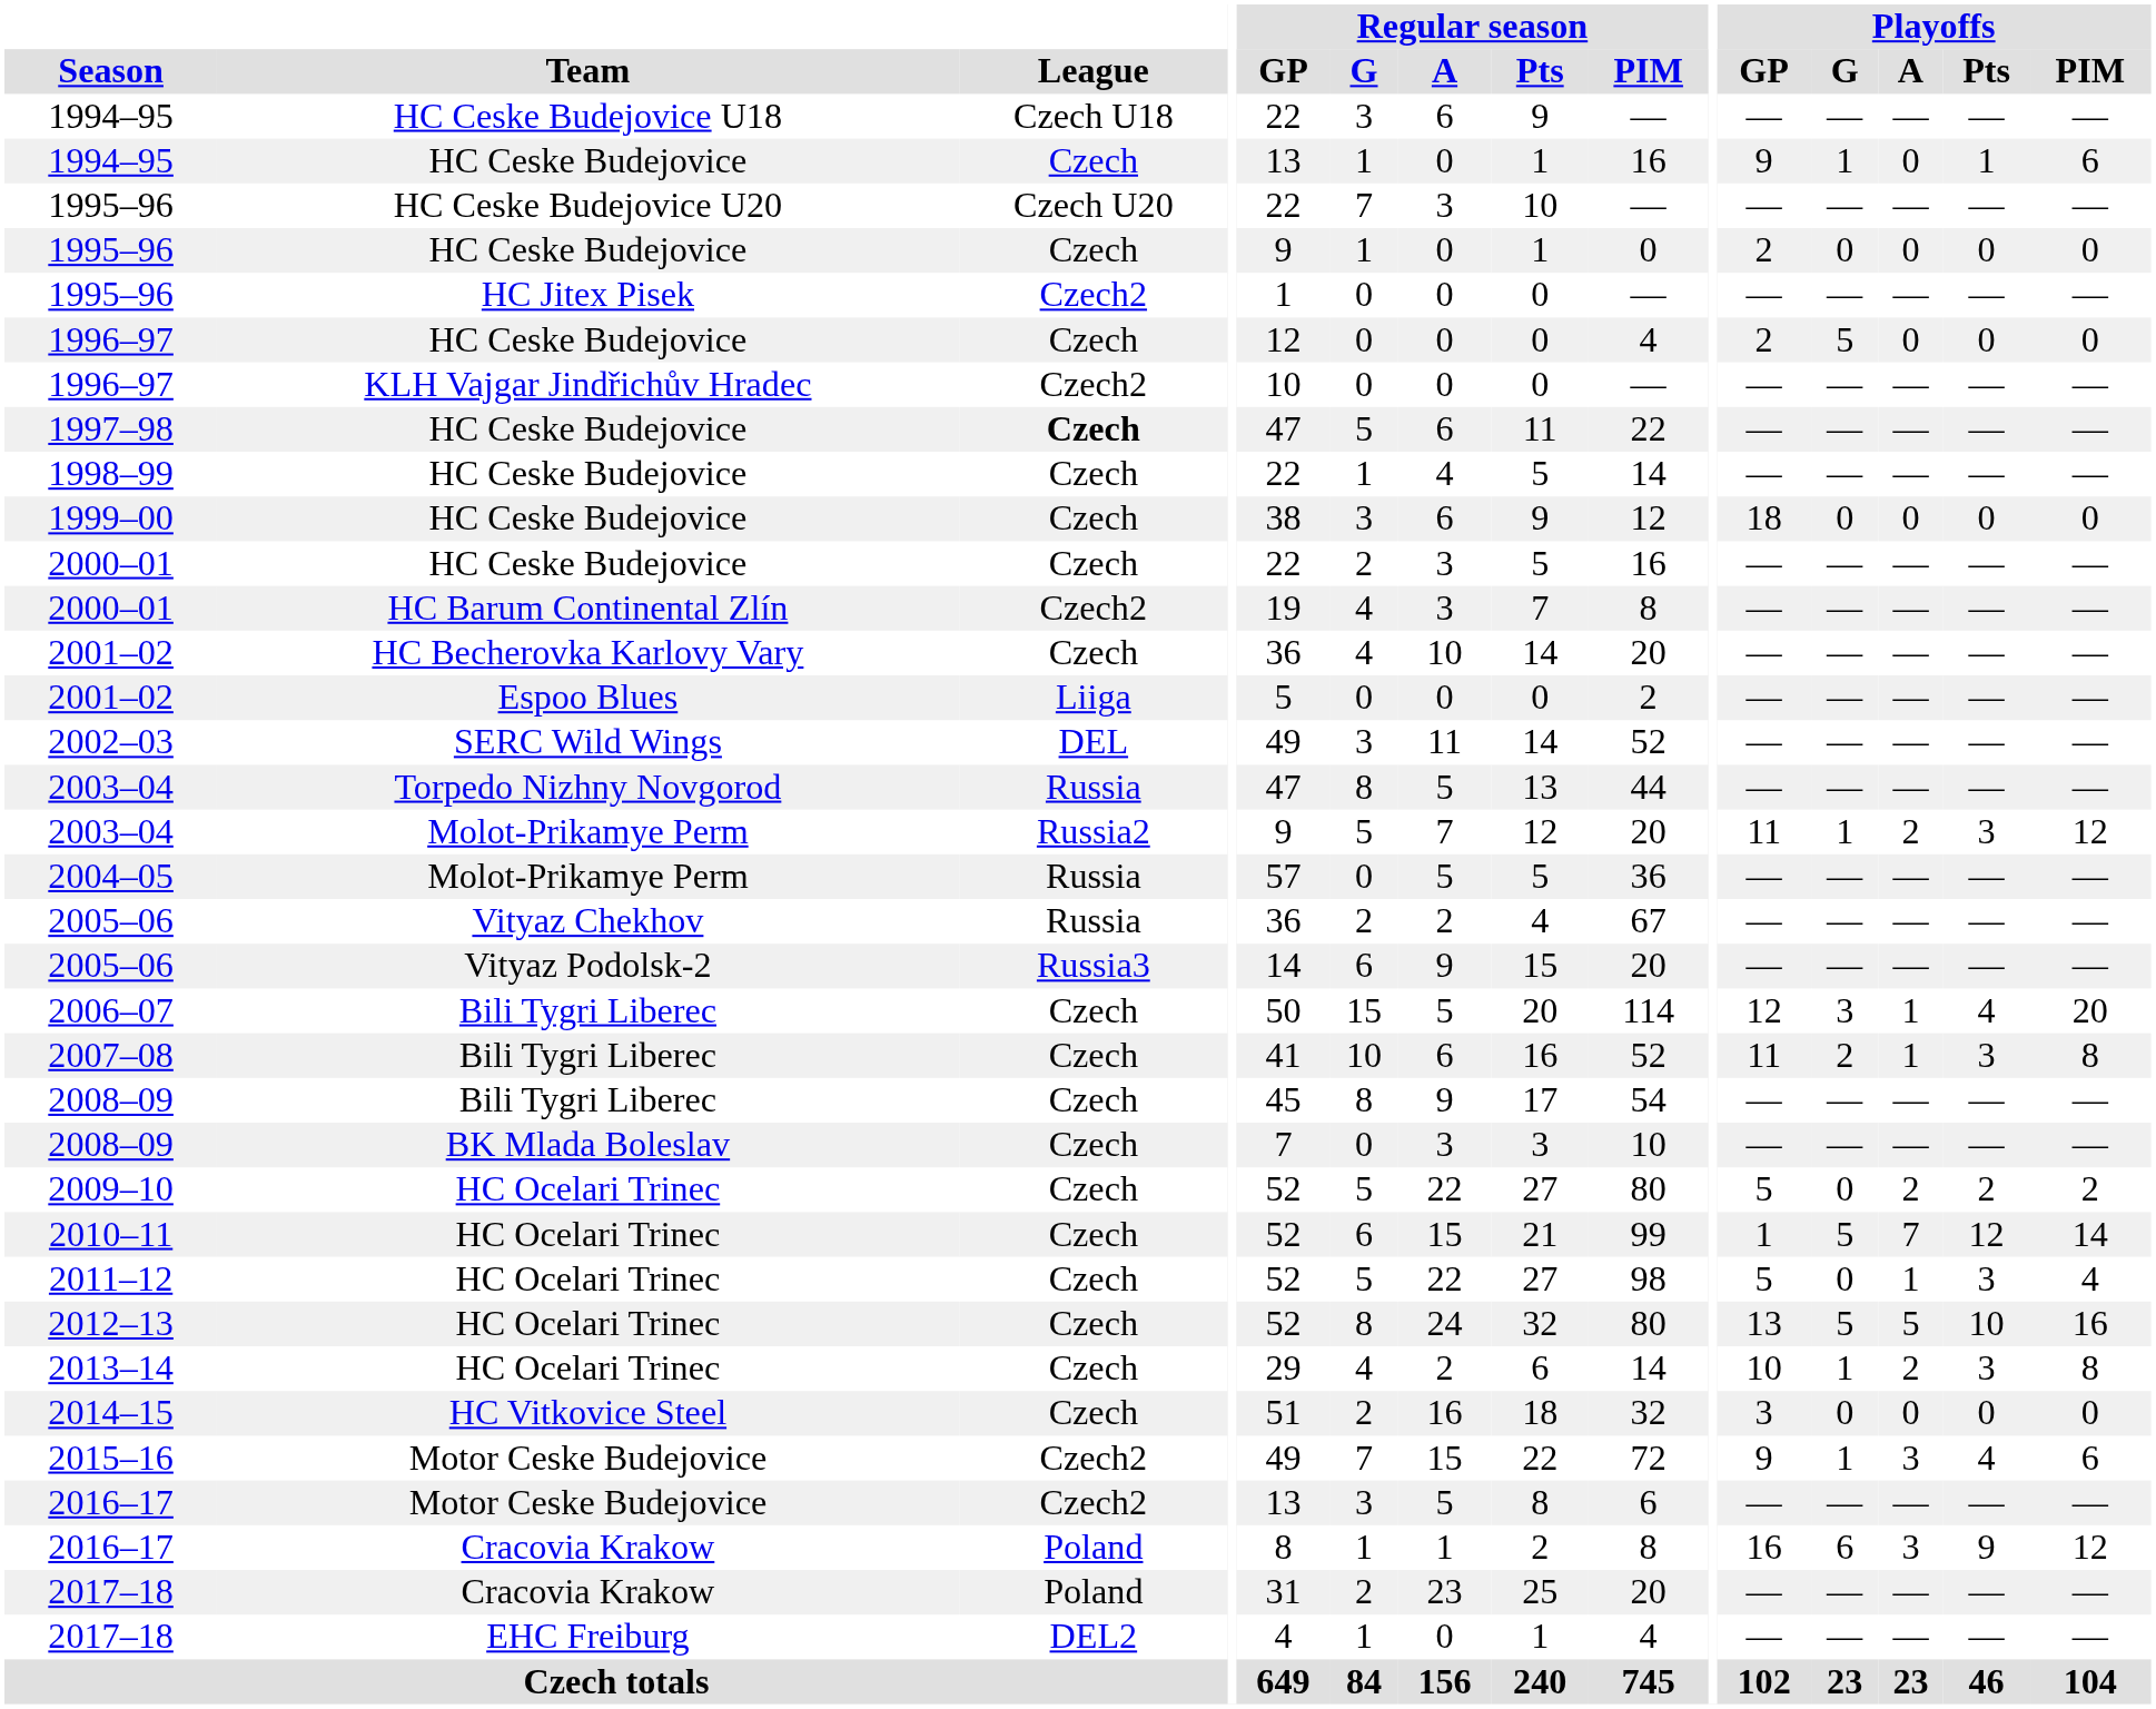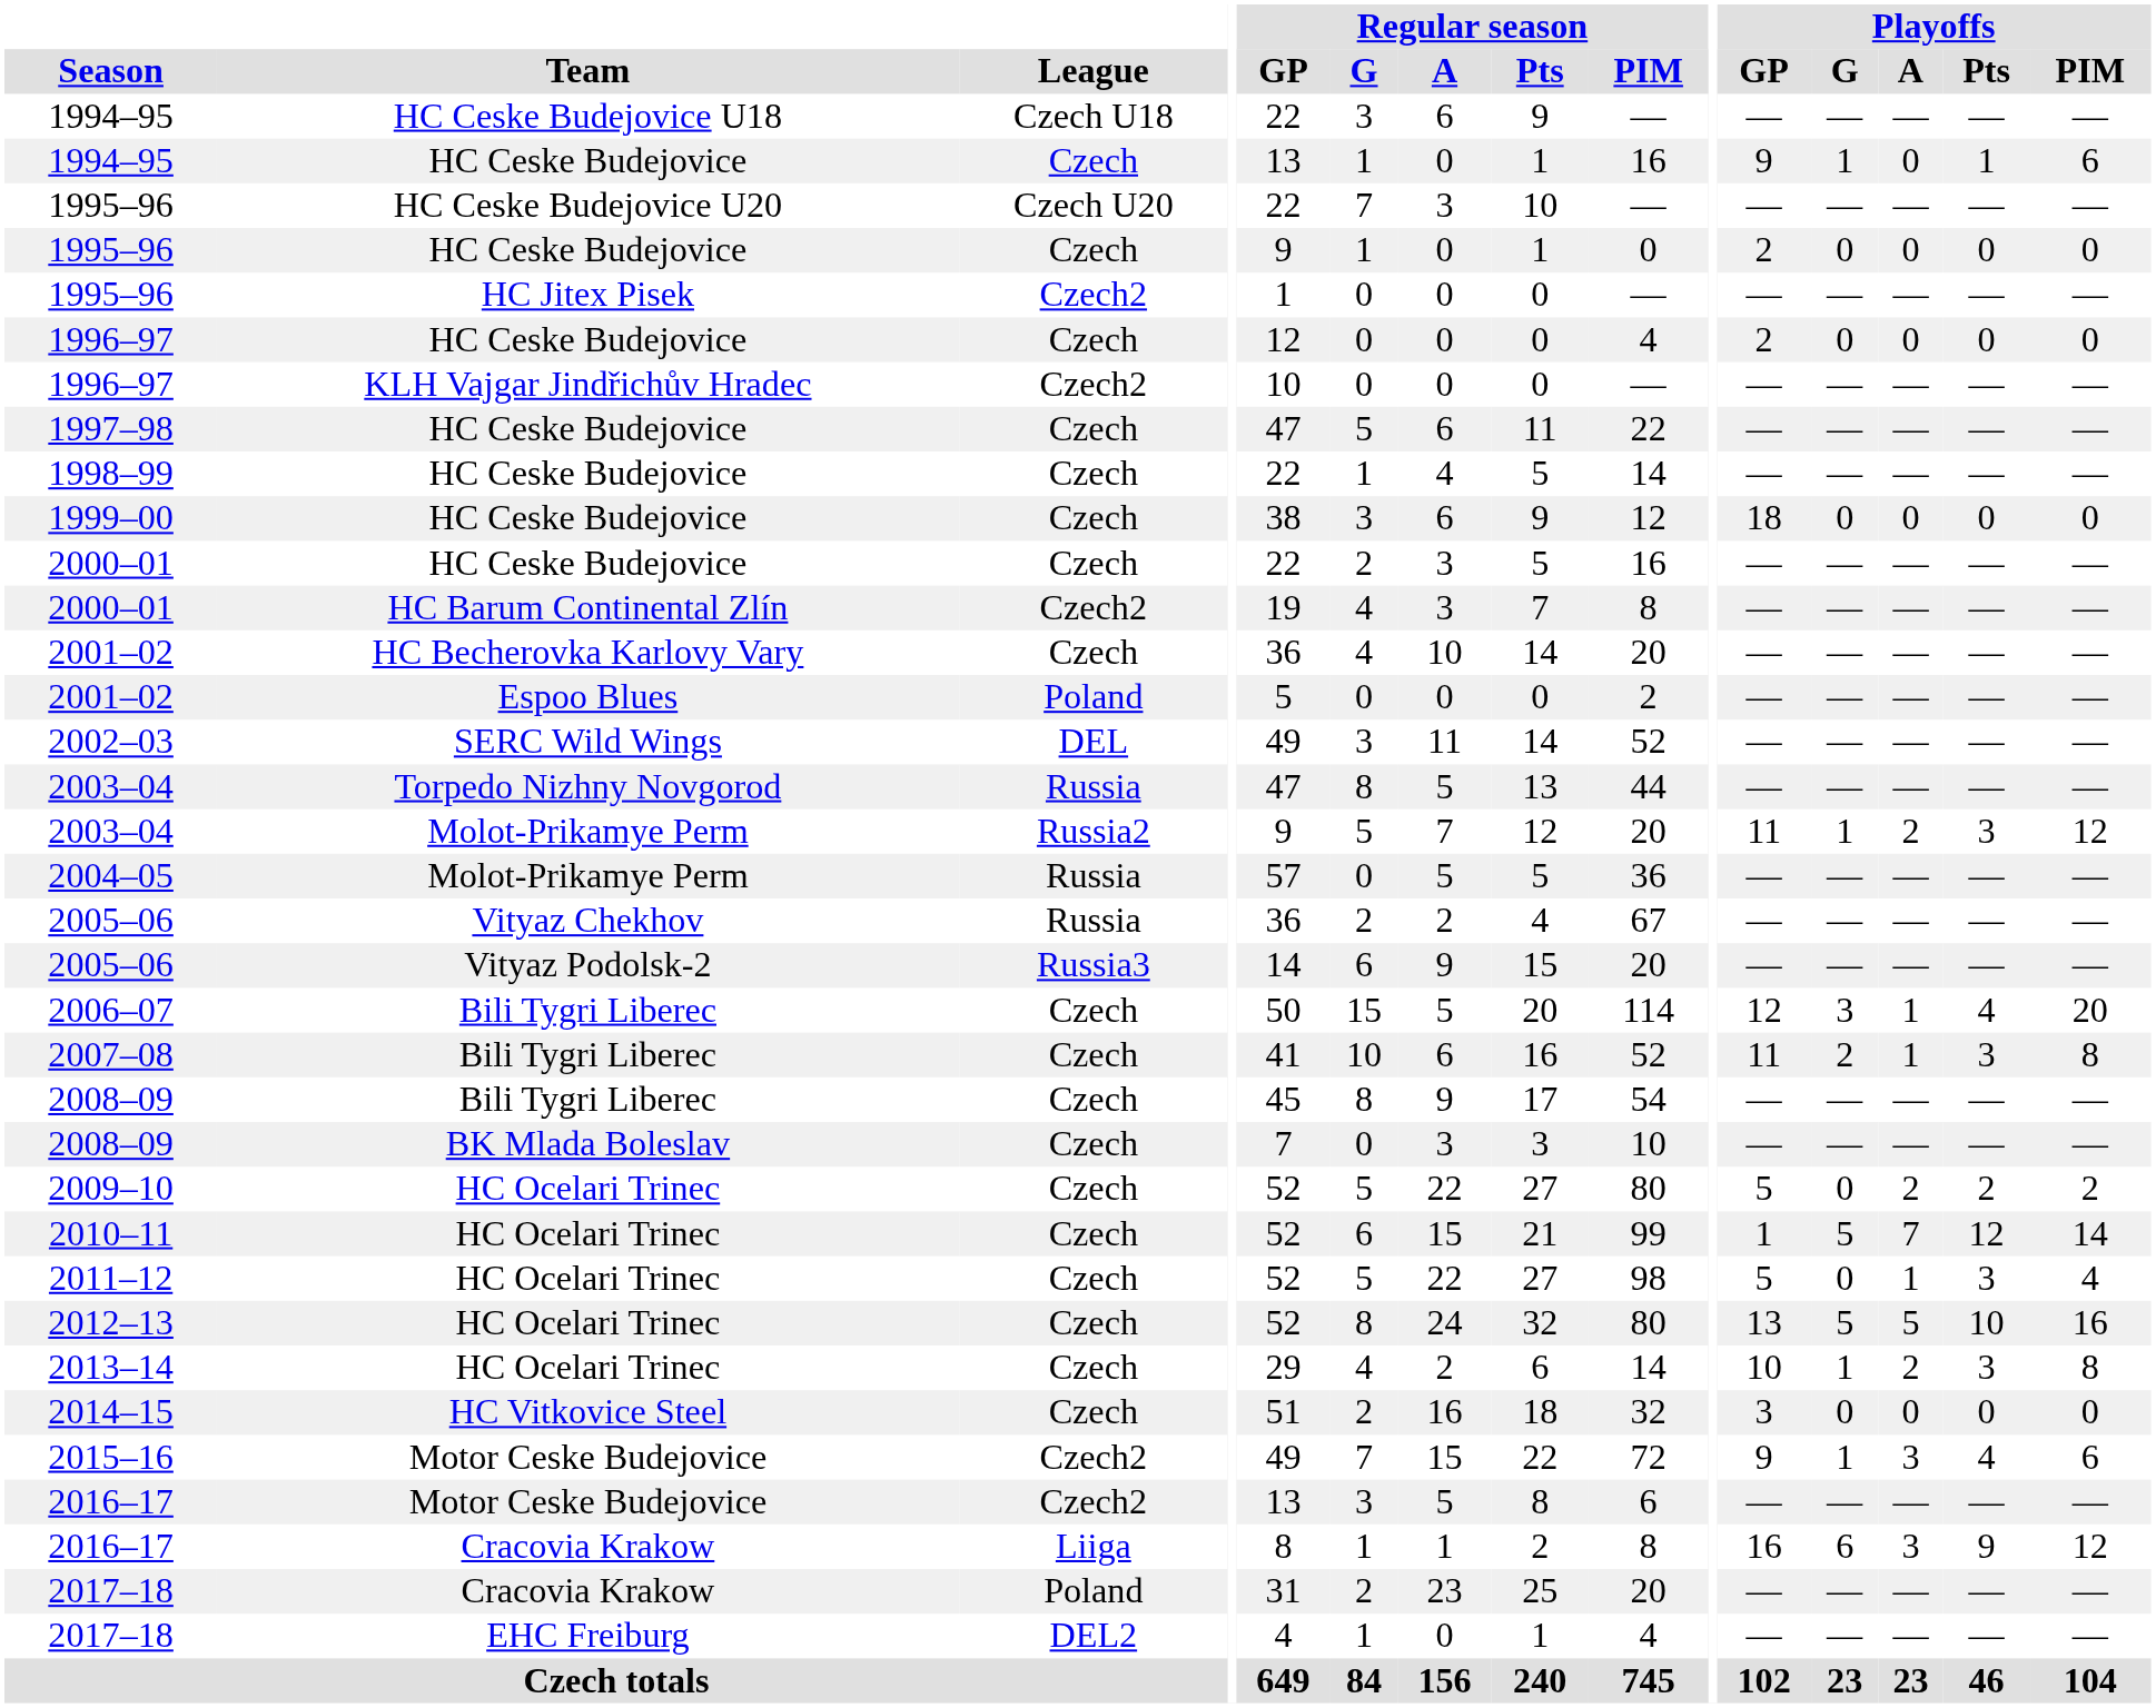1996–97 / HC Ceske Budejovice | Playoffs / G: 5 -> 0
1997–98 | League: bold -> normal
2001–02 / Espoo Blues | League: Liiga -> Poland
2016–17 / Cracovia Krakow | League: Poland -> Liiga
